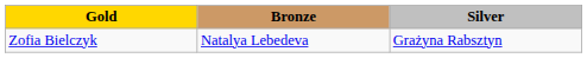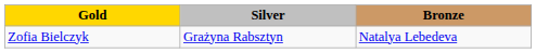columns swapped: Silver <-> Bronze
